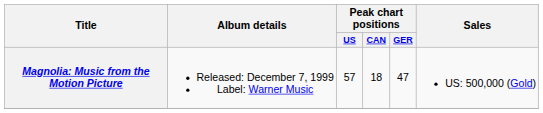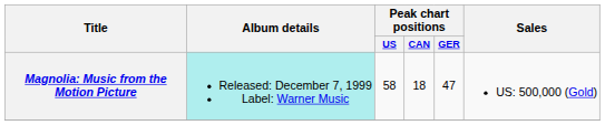Magnolia: Music from the Motion Picture | Album details: no background -> paleturquoise background
Magnolia: Music from the Motion Picture | Peak chart positions / US: 57 -> 58
